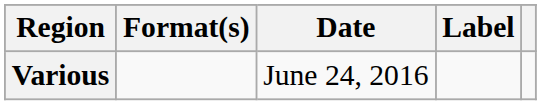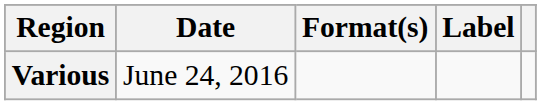columns swapped: Date <-> Format(s)
